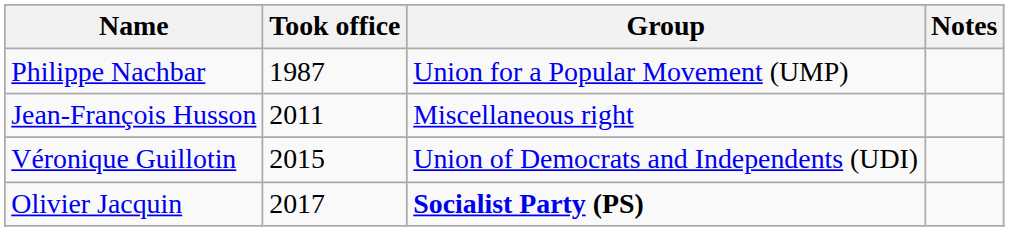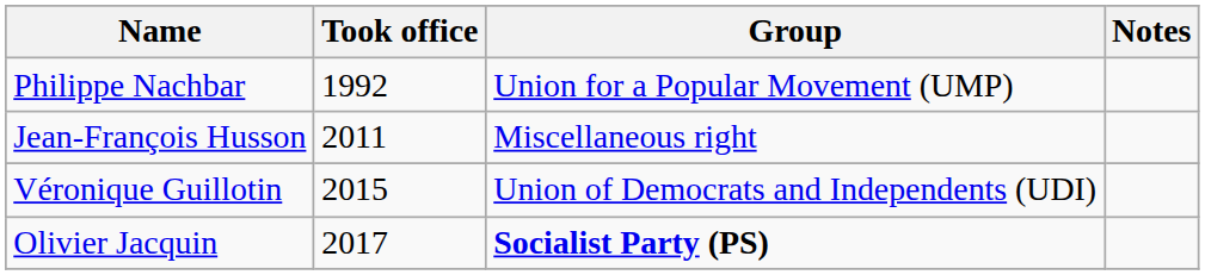Philippe Nachbar | Took office: 1987 -> 1992
